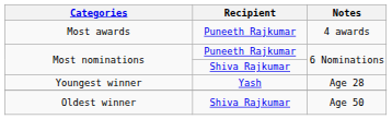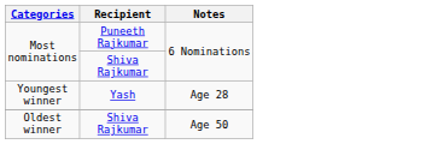- row: Most awards | Puneeth Rajkumar | 4 awards
